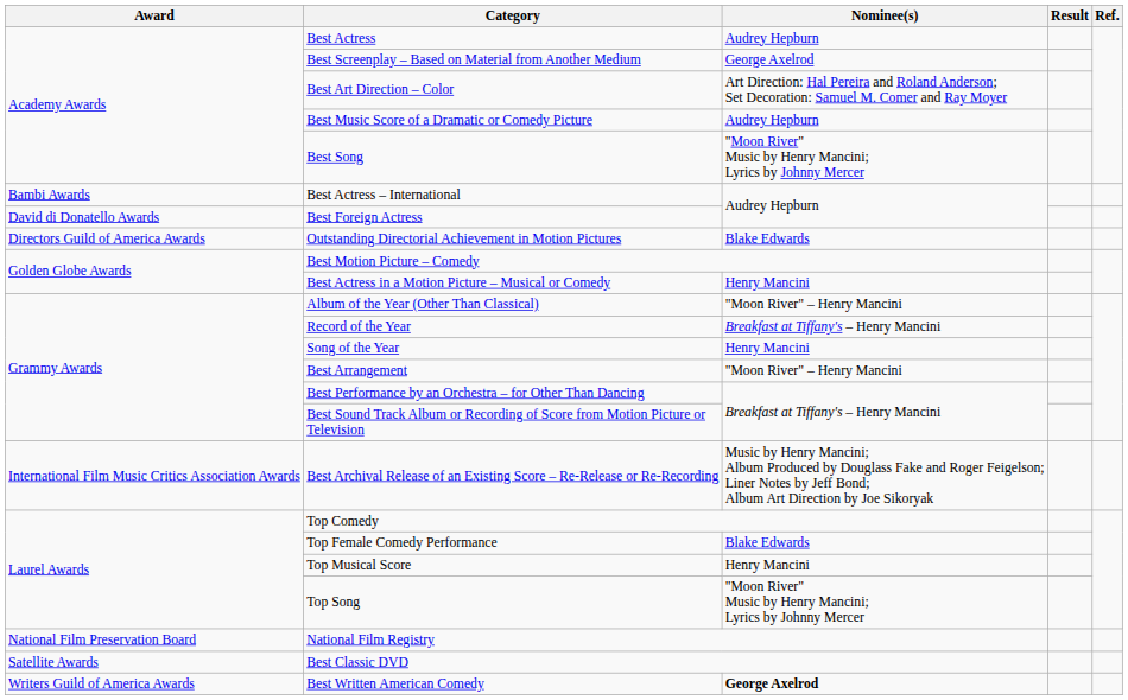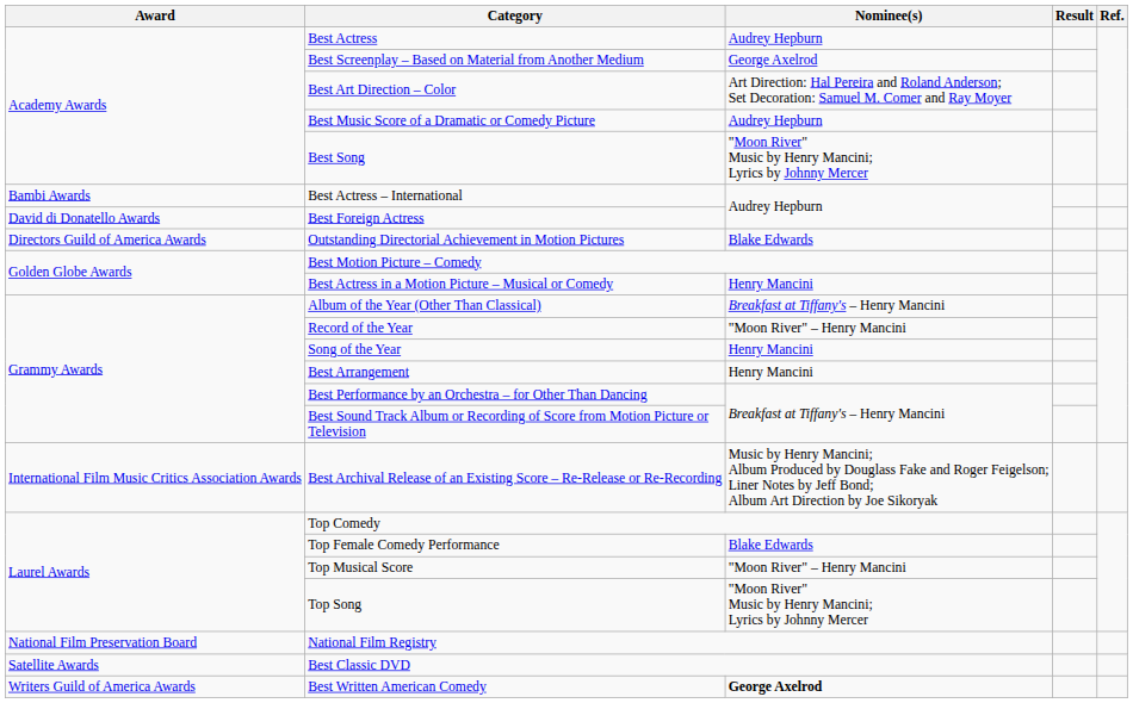Album of the Year (Other Than Classical) | Nominee(s): "Moon River" – Henry Mancini -> Breakfast at Tiffany's – Henry Mancini
Record of the Year | Nominee(s): Breakfast at Tiffany's – Henry Mancini -> "Moon River" – Henry Mancini
Best Arrangement | Nominee(s): "Moon River" – Henry Mancini -> Henry Mancini
Top Musical Score | Nominee(s): Henry Mancini -> "Moon River" – Henry Mancini
